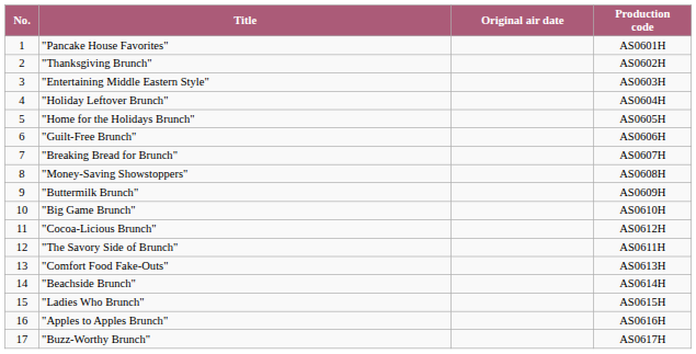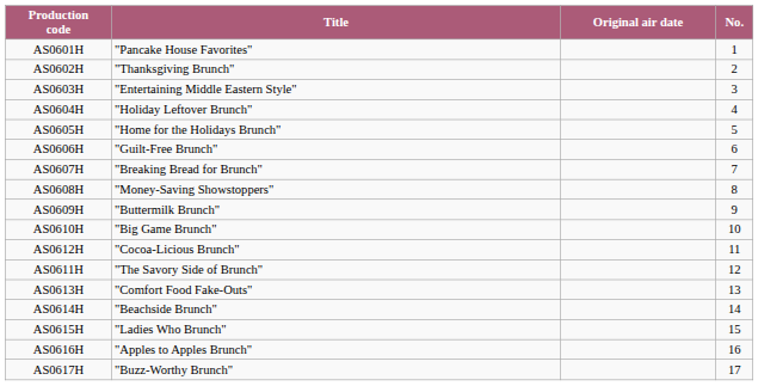columns swapped: No. <-> Production code
